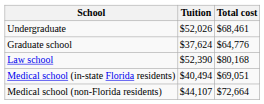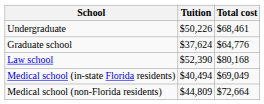Undergraduate | Tuition: $52,026 -> $50,226
Medical school (in-state Florida residents) | Total cost: $69,051 -> $69,049
Medical school (non-Florida residents) | Tuition: $44,107 -> $44,809
